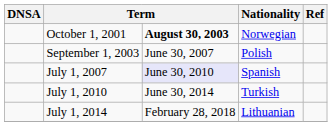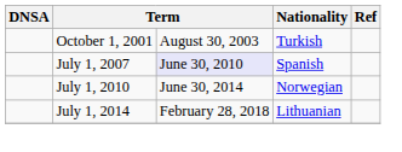October 1, 2001 | column 3: bold -> normal
October 1, 2001 | Nationality: Norwegian -> Turkish
- row: September 1, 2003 | June 30, 2007 | Polish
July 1, 2010 | Nationality: Turkish -> Norwegian
